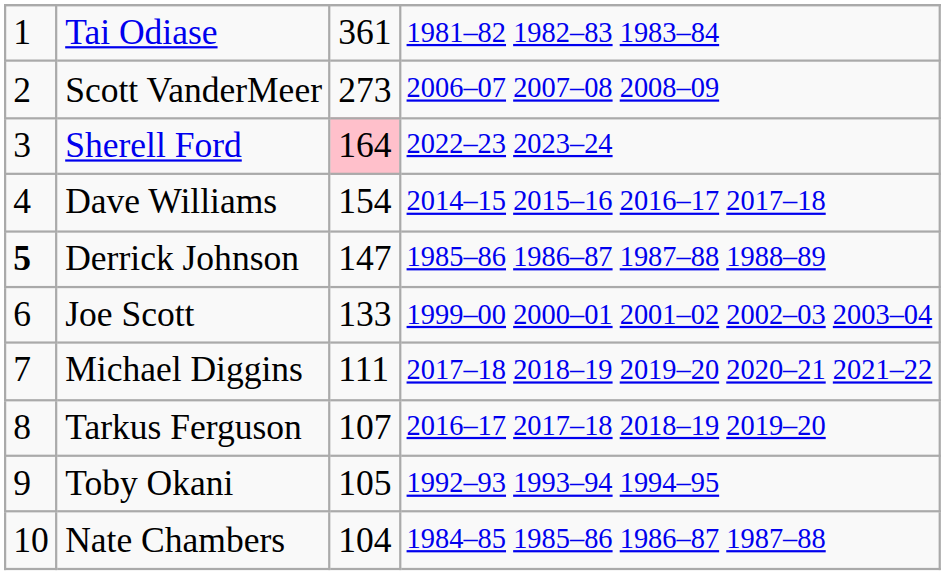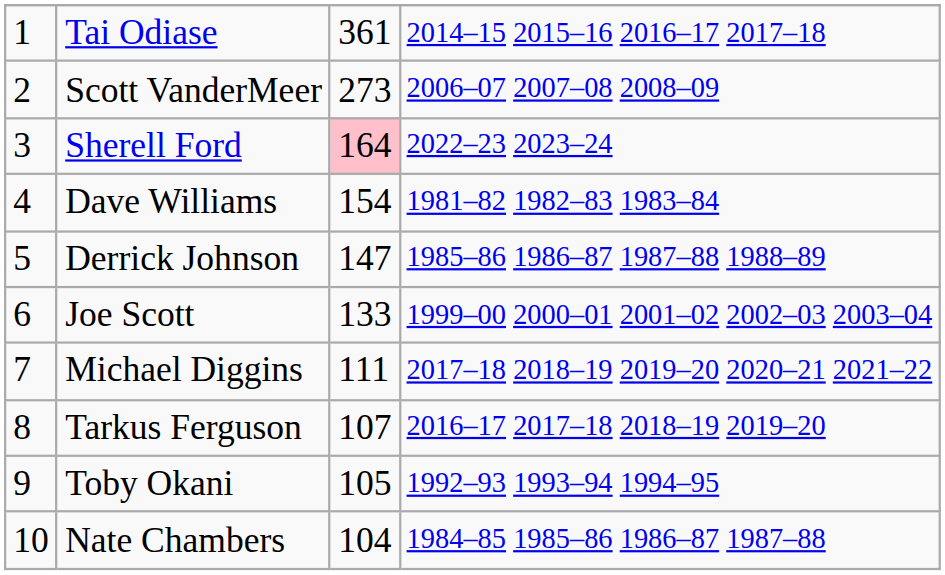Tai Odiase | column 4: 1981–82 1982–83 1983–84 -> 2014–15 2015–16 2016–17 2017–18
Dave Williams | column 4: 2014–15 2015–16 2016–17 2017–18 -> 1981–82 1982–83 1983–84
Derrick Johnson | column 1: bold -> normal
